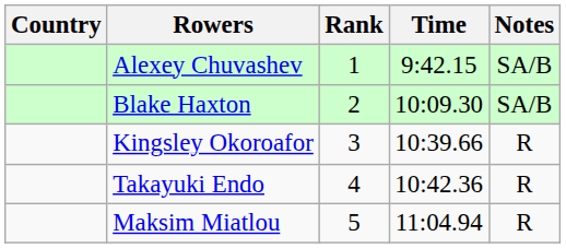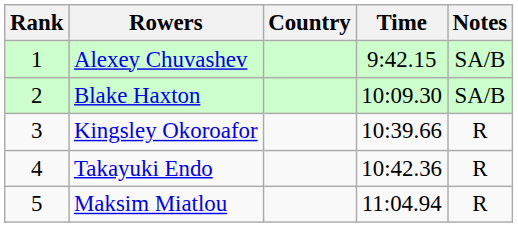columns swapped: Rank <-> Country
